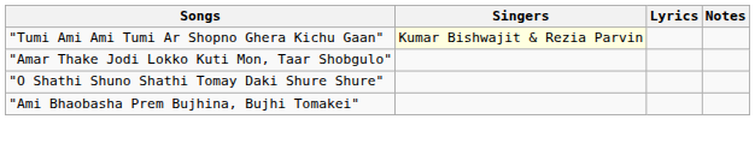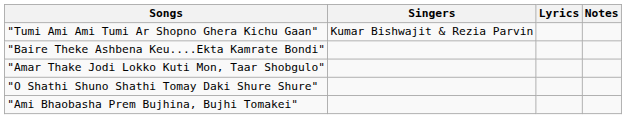"Tumi Ami Ami Tumi Ar Shopno Ghera Kichu Gaan" | Singers: lightyellow background -> no background
+ row: "Baire Theke Ashbena Keu....Ekta Kamrate Bondi"
